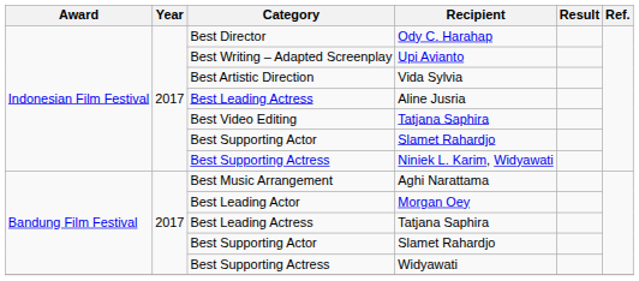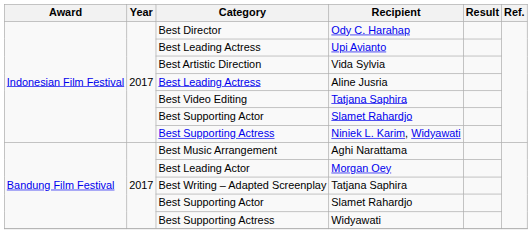Upi Avianto | Category: Best Writing – Adapted Screenplay -> Best Leading Actress
Bandung Film Festival / Tatjana Saphira | Category: Best Leading Actress -> Best Writing – Adapted Screenplay
